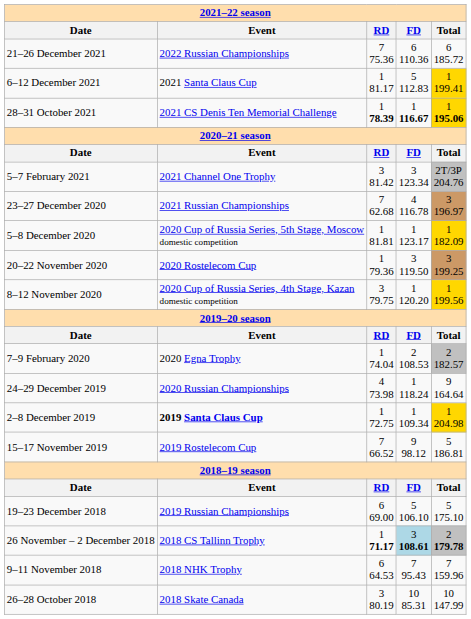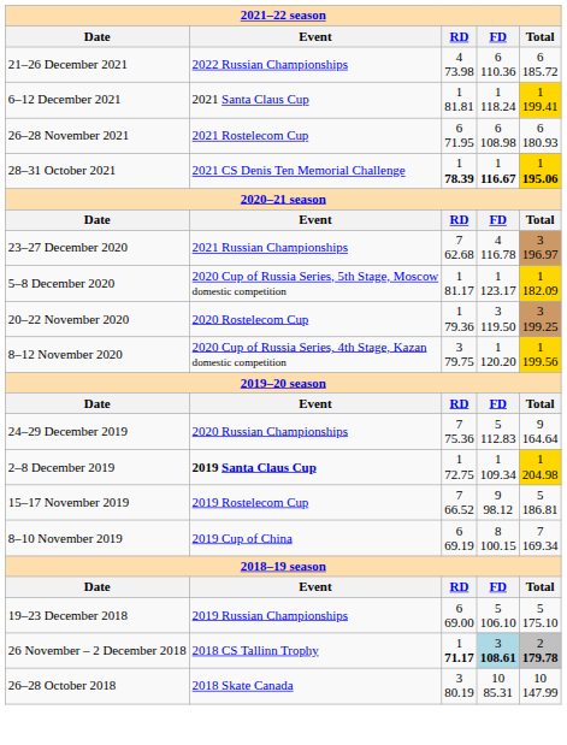21–26 December 2021 | column 3: 7 75.36 -> 4 73.98
6–12 December 2021 | column 3: 1 81.17 -> 1 81.81
6–12 December 2021 | column 4: 5 112.83 -> 1 118.24
+ row: 26–28 November 2021 | 2021 Rostelecom Cup | 6 71.95 | 6 108.98 | 6 180.93
- row: 5–7 February 2021 | 2021 Channel One Trophy | 3 81.42 | 3 123.34 | 2T/3P 204.76
5–8 December 2020 | column 3: 1 81.81 -> 1 81.17
- row: 7–9 February 2020 | 2020 Egna Trophy | 1 74.04 | 2 108.53 | 2 182.57
24–29 December 2019 | column 3: 4 73.98 -> 7 75.36
24–29 December 2019 | column 4: 1 118.24 -> 5 112.83
+ row: 8–10 November 2019 | 2019 Cup of China | 6 69.19 | 8 100.15 | 7 169.34
- row: 9–11 November 2018 | 2018 NHK Trophy | 6 64.53 | 7 95.43 | 7 159.96
